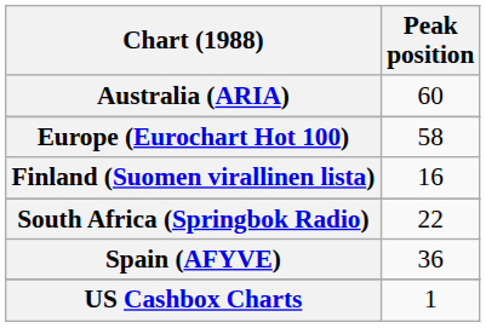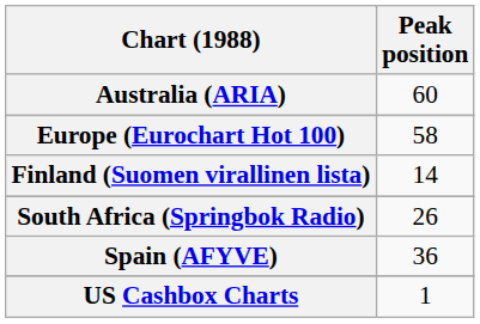Finland (Suomen virallinen lista) | Peak position: 16 -> 14
South Africa (Springbok Radio) | Peak position: 22 -> 26
